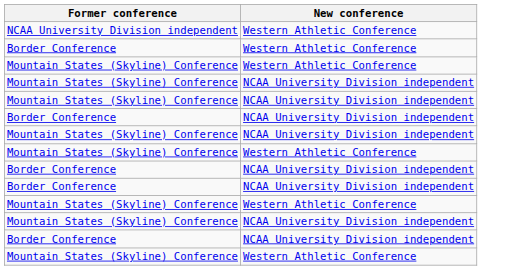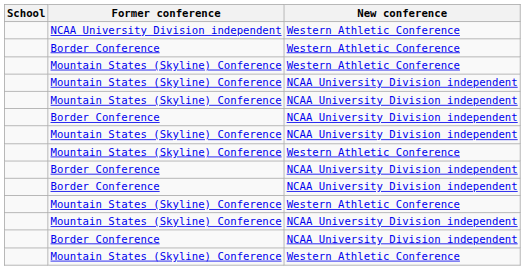+ column: School
